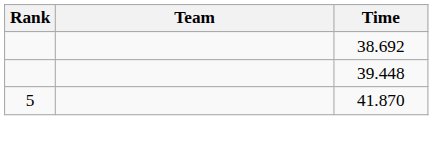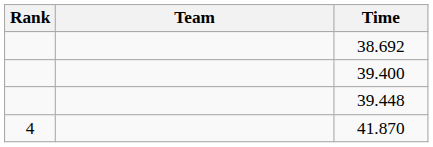+ row: 39.400
41.870 | Rank: 5 -> 4
